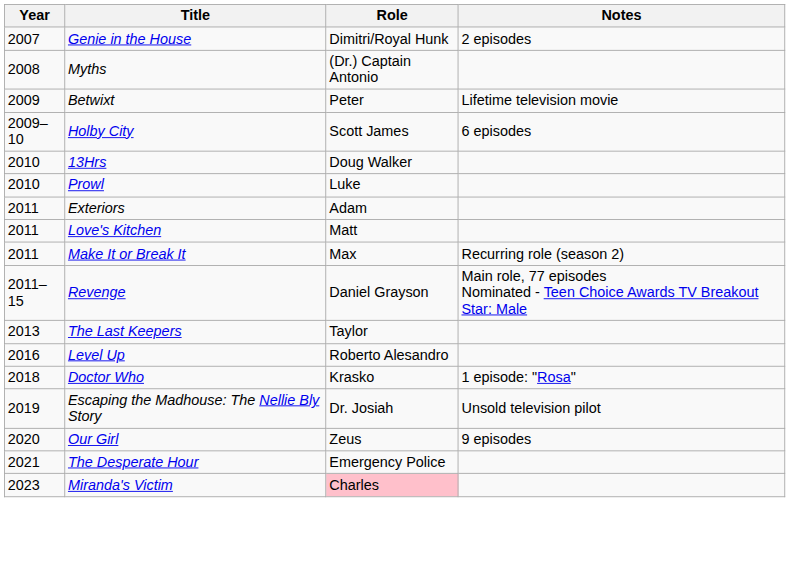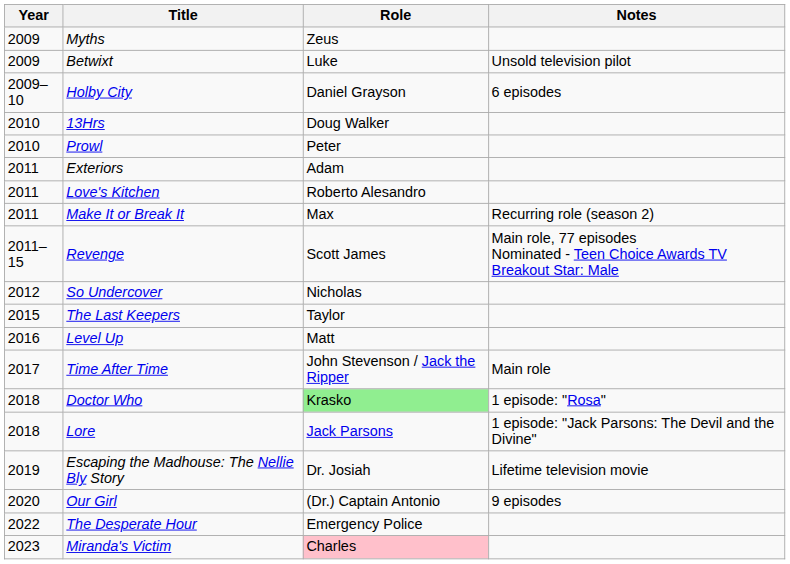- row: 2007 | Genie in the House | Dimitri/Royal Hunk | 2 episodes
Myths | Year: 2008 -> 2009
Myths | Role: (Dr.) Captain Antonio -> Zeus
Betwixt | Role: Peter -> Luke
Betwixt | Notes: Lifetime television movie -> Unsold television pilot
Holby City | Role: Scott James -> Daniel Grayson
Prowl | Role: Luke -> Peter
Love's Kitchen | Role: Matt -> Roberto Alesandro
Revenge | Role: Daniel Grayson -> Scott James
+ row: 2012 | So Undercover | Nicholas
The Last Keepers | Year: 2013 -> 2015
Level Up | Role: Roberto Alesandro -> Matt
+ row: 2017 | Time After Time | John Stevenson / Jack the Ripper | Main role
Doctor Who | Role: no background -> lightgreen background
+ row: 2018 | Lore | Jack Parsons | 1 episode: "Jack Parsons: The Devil and the Divine"
Escaping the Madhouse: The Nellie Bly Story | Notes: Unsold television pilot -> Lifetime television movie
Our Girl | Role: Zeus -> (Dr.) Captain Antonio
The Desperate Hour | Year: 2021 -> 2022
